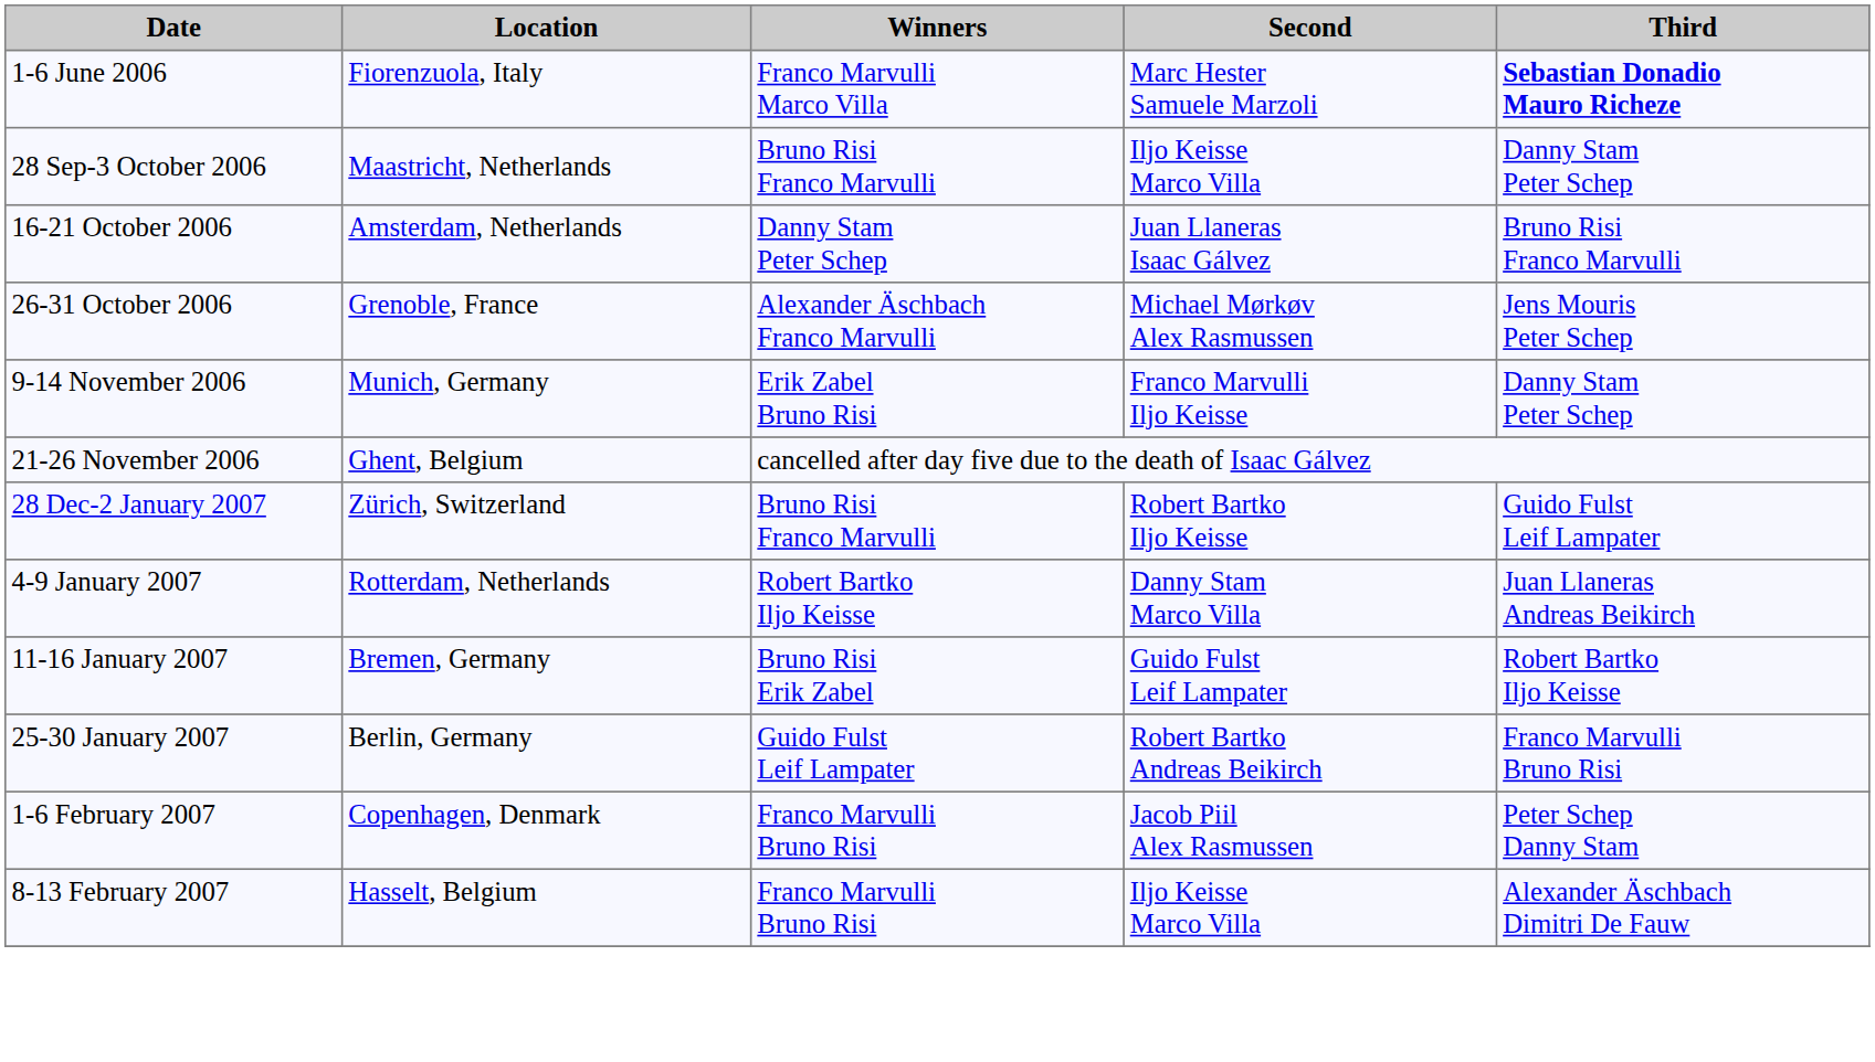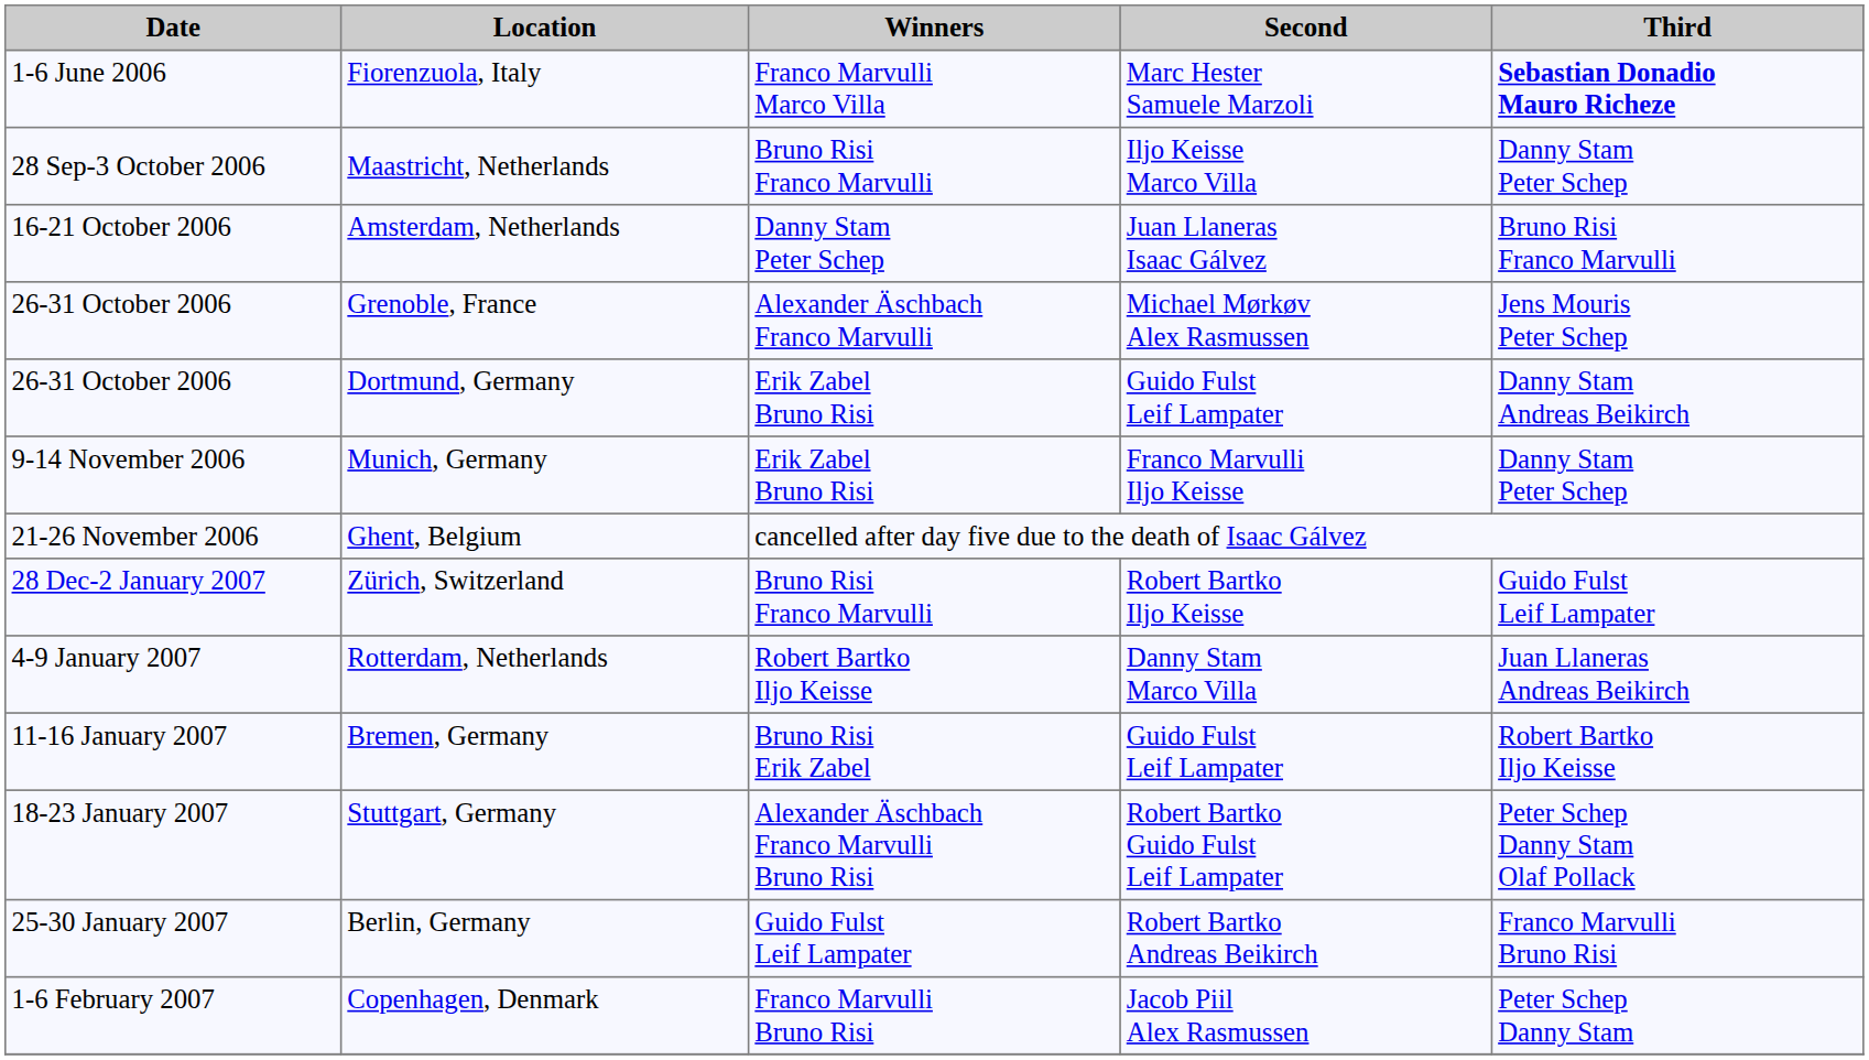+ row: 26-31 October 2006 | Dortmund, Germany | Erik Zabel Bruno Risi | Guido Fulst Leif Lampater | Danny Stam Andreas Beikirch
+ row: 18-23 January 2007 | Stuttgart, Germany | Alexander Äschbach Franco Marvulli Bruno Risi | Robert Bartko Guido Fulst Leif Lampater | Peter Schep Danny Stam Olaf Pollack
- row: 8-13 February 2007 | Hasselt, Belgium | Franco Marvulli Bruno Risi | Iljo Keisse Marco Villa | Alexander Äschbach Dimitri De Fauw
